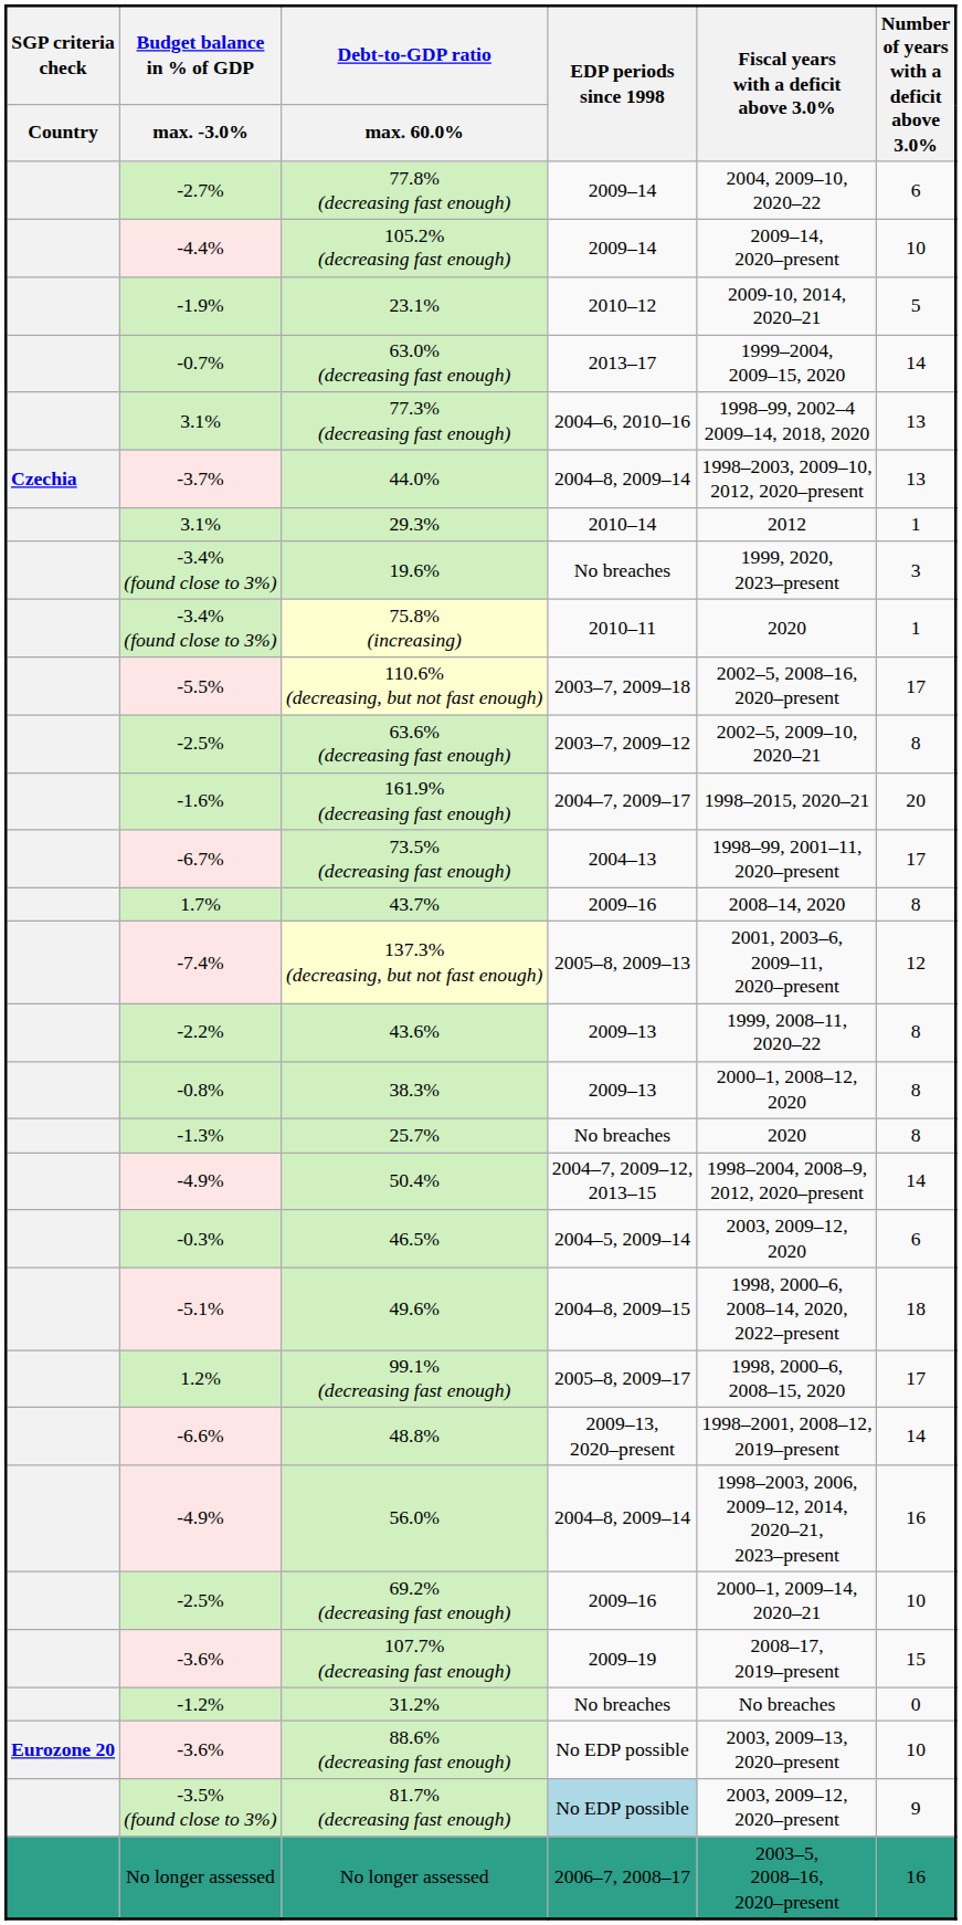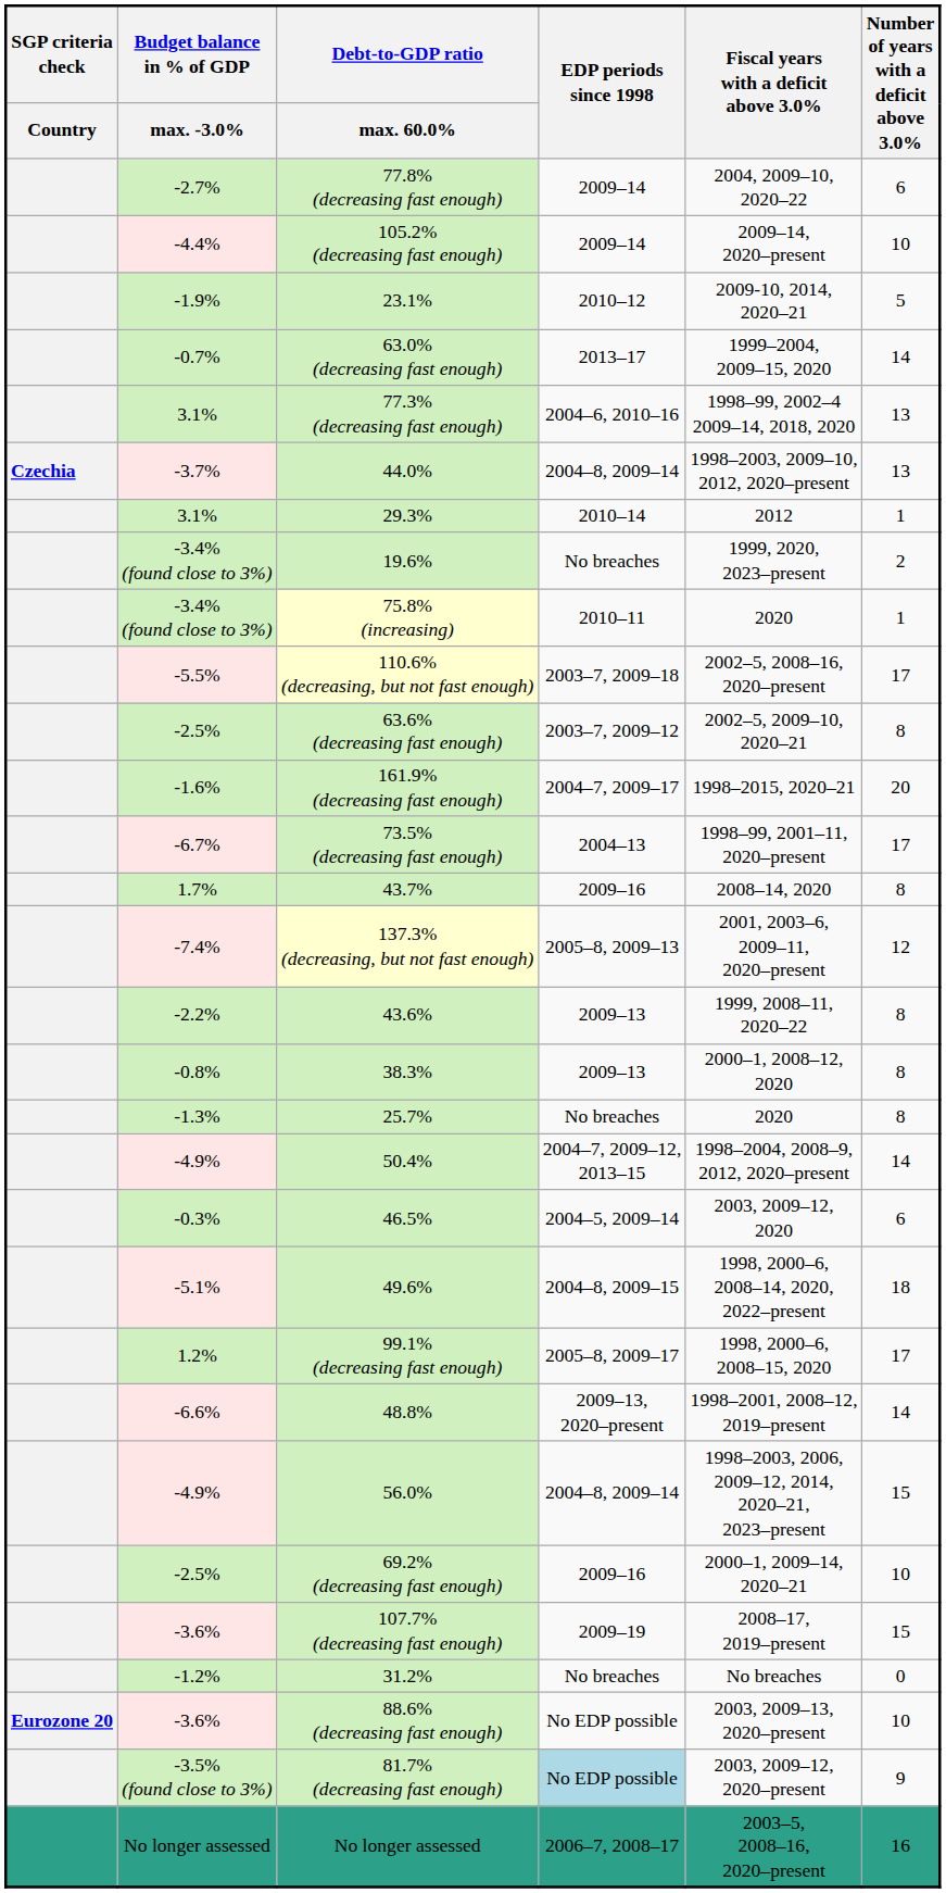19.6% | Number of years with a deficit above 3.0%: 3 -> 2
56.0% | Number of years with a deficit above 3.0%: 16 -> 15
